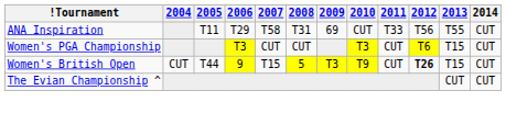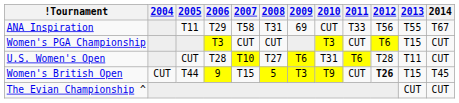ANA Inspiration | 2014: CUT -> T67
+ row: U.S. Women's Open | CUT | T28 | T10 | T27 | T6 | T31 | T6 | T28 | T11 | CUT
Women's British Open | 2014: CUT -> T45
